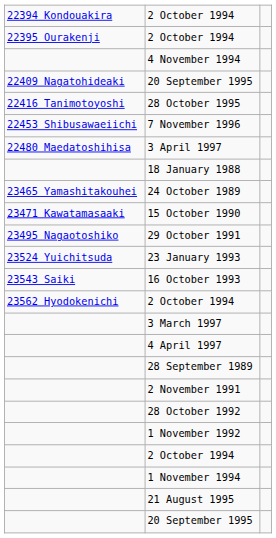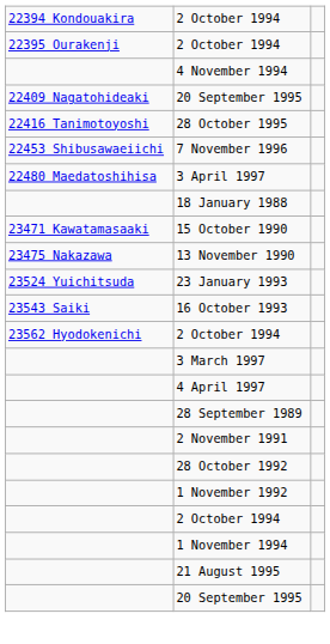- row: 23465 Yamashitakouhei | 24 October 1989
+ row: 23475 Nakazawa | 13 November 1990
- row: 23495 Nagaotoshiko | 29 October 1991
